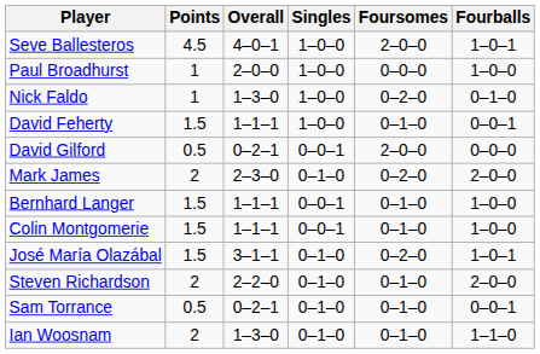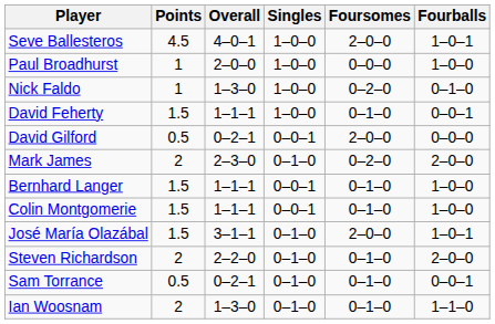José María Olazábal | Foursomes: 0–2–0 -> 2–0–0
